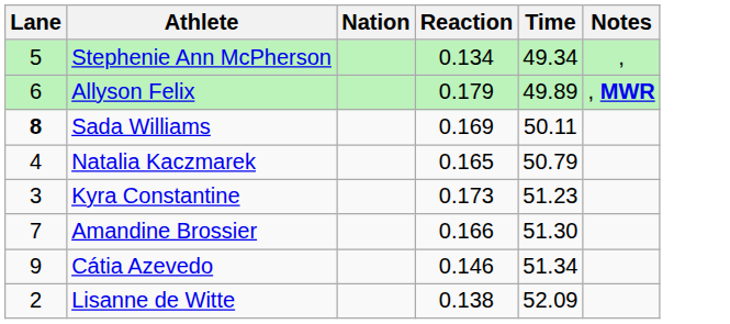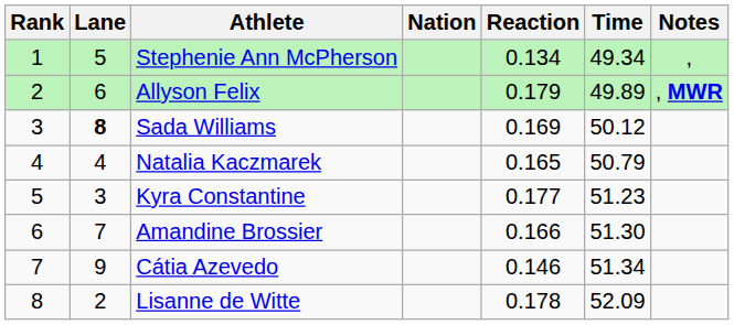+ column: Rank | 1 | 2 | 3 | 4 | 5 | 6 | 7 | 8
Sada Williams | Time: 50.11 -> 50.12
Kyra Constantine | Reaction: 0.173 -> 0.177
Lisanne de Witte | Reaction: 0.138 -> 0.178
